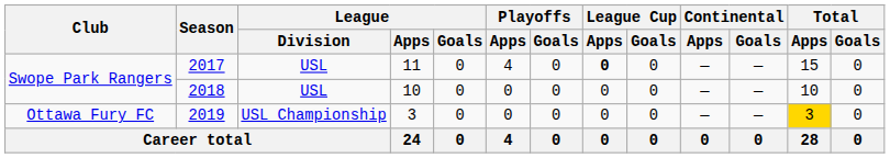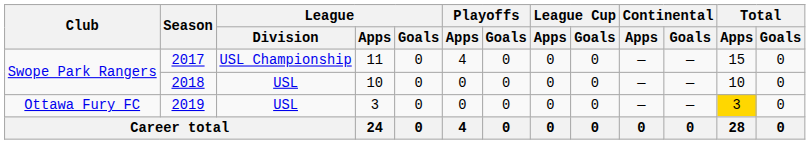2017 | League / Division: USL -> USL Championship
2017 | League Cup / Apps: bold -> normal
2019 | League / Division: USL Championship -> USL
